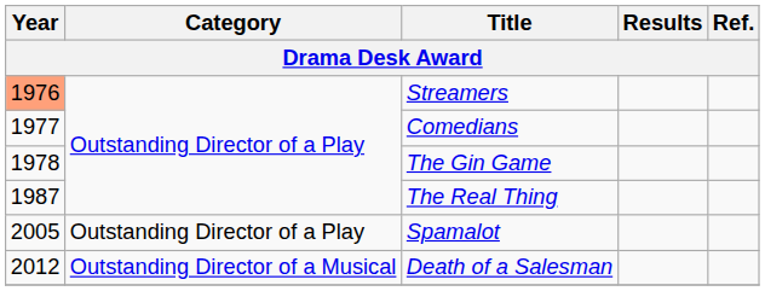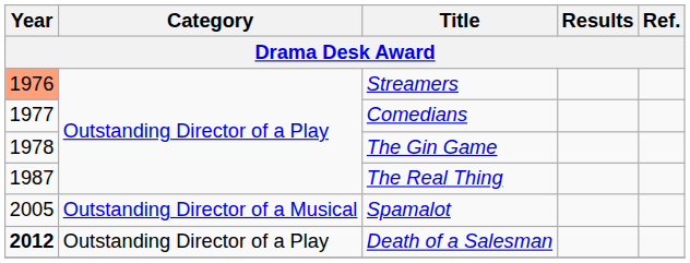Spamalot | Category: Outstanding Director of a Play -> Outstanding Director of a Musical
Death of a Salesman | Year: normal -> bold
Death of a Salesman | Category: Outstanding Director of a Musical -> Outstanding Director of a Play
